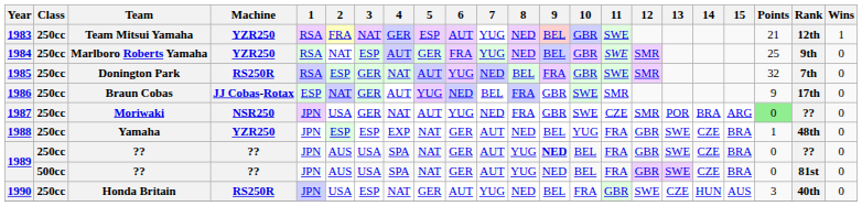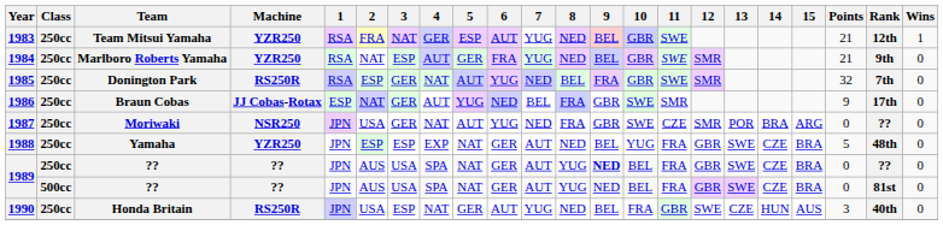1984 | Points: 25 -> 21
1987 | Points: lightgreen background -> no background
1988 | Points: 1 -> 5
